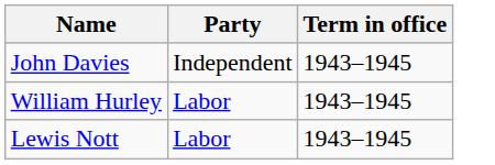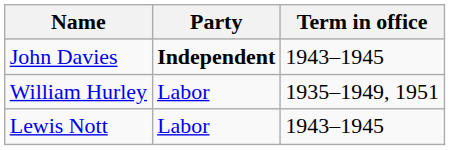John Davies | Party: normal -> bold
William Hurley | Term in office: 1943–1945 -> 1935–1949, 1951
